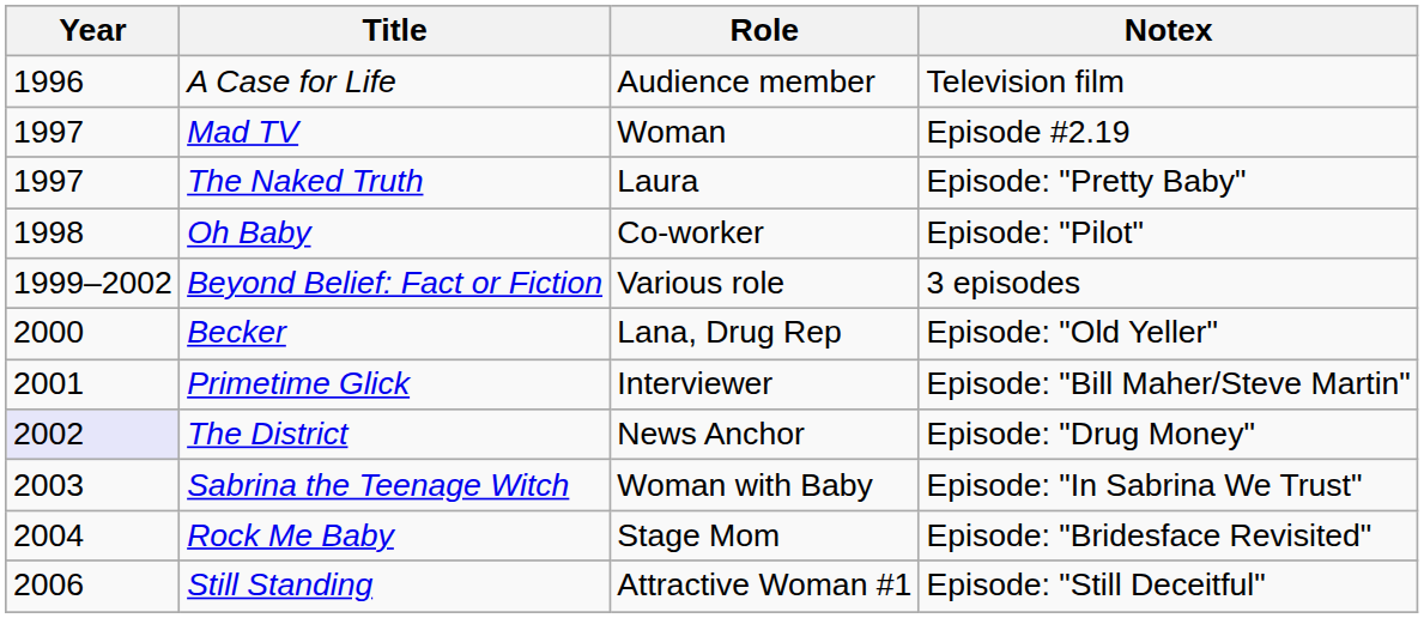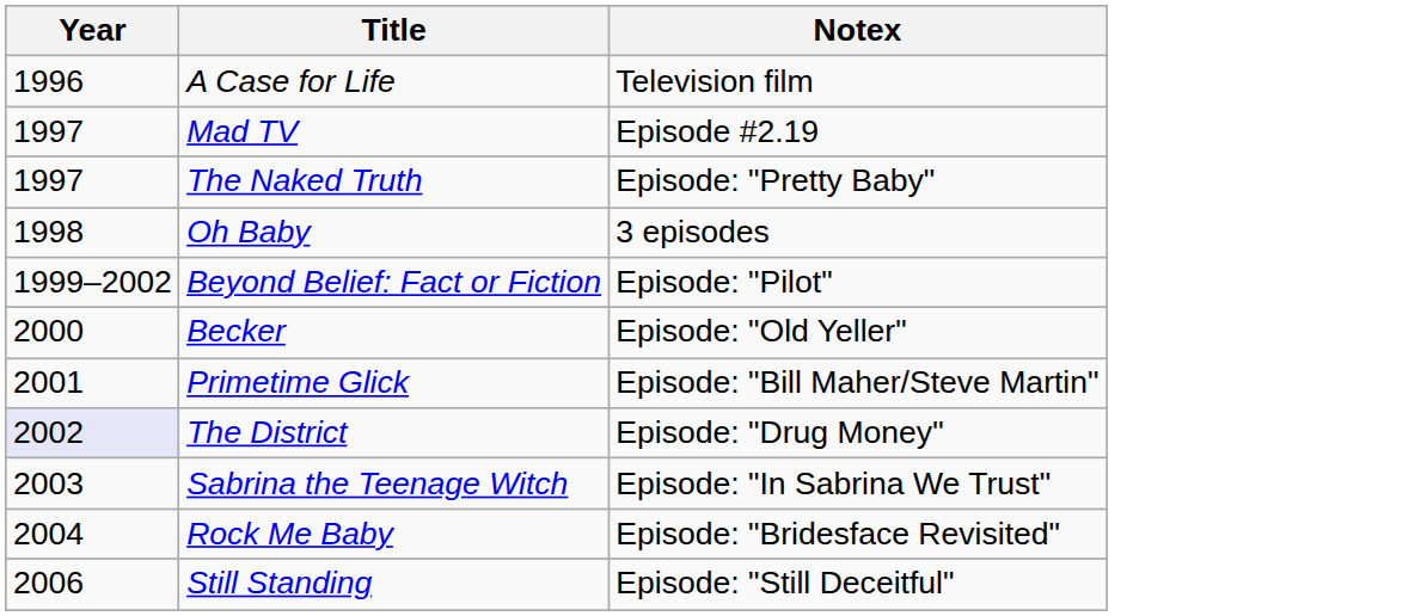- column: Role | Audience member | Woman | Laura | Co-worker | Various role | Lana, Drug Rep | Interviewer | News Anchor | Woman with Baby | Stage Mom | Attractive Woman #1
Oh Baby | Notex: Episode: "Pilot" -> 3 episodes
Beyond Belief: Fact or Fiction | Notex: 3 episodes -> Episode: "Pilot"
